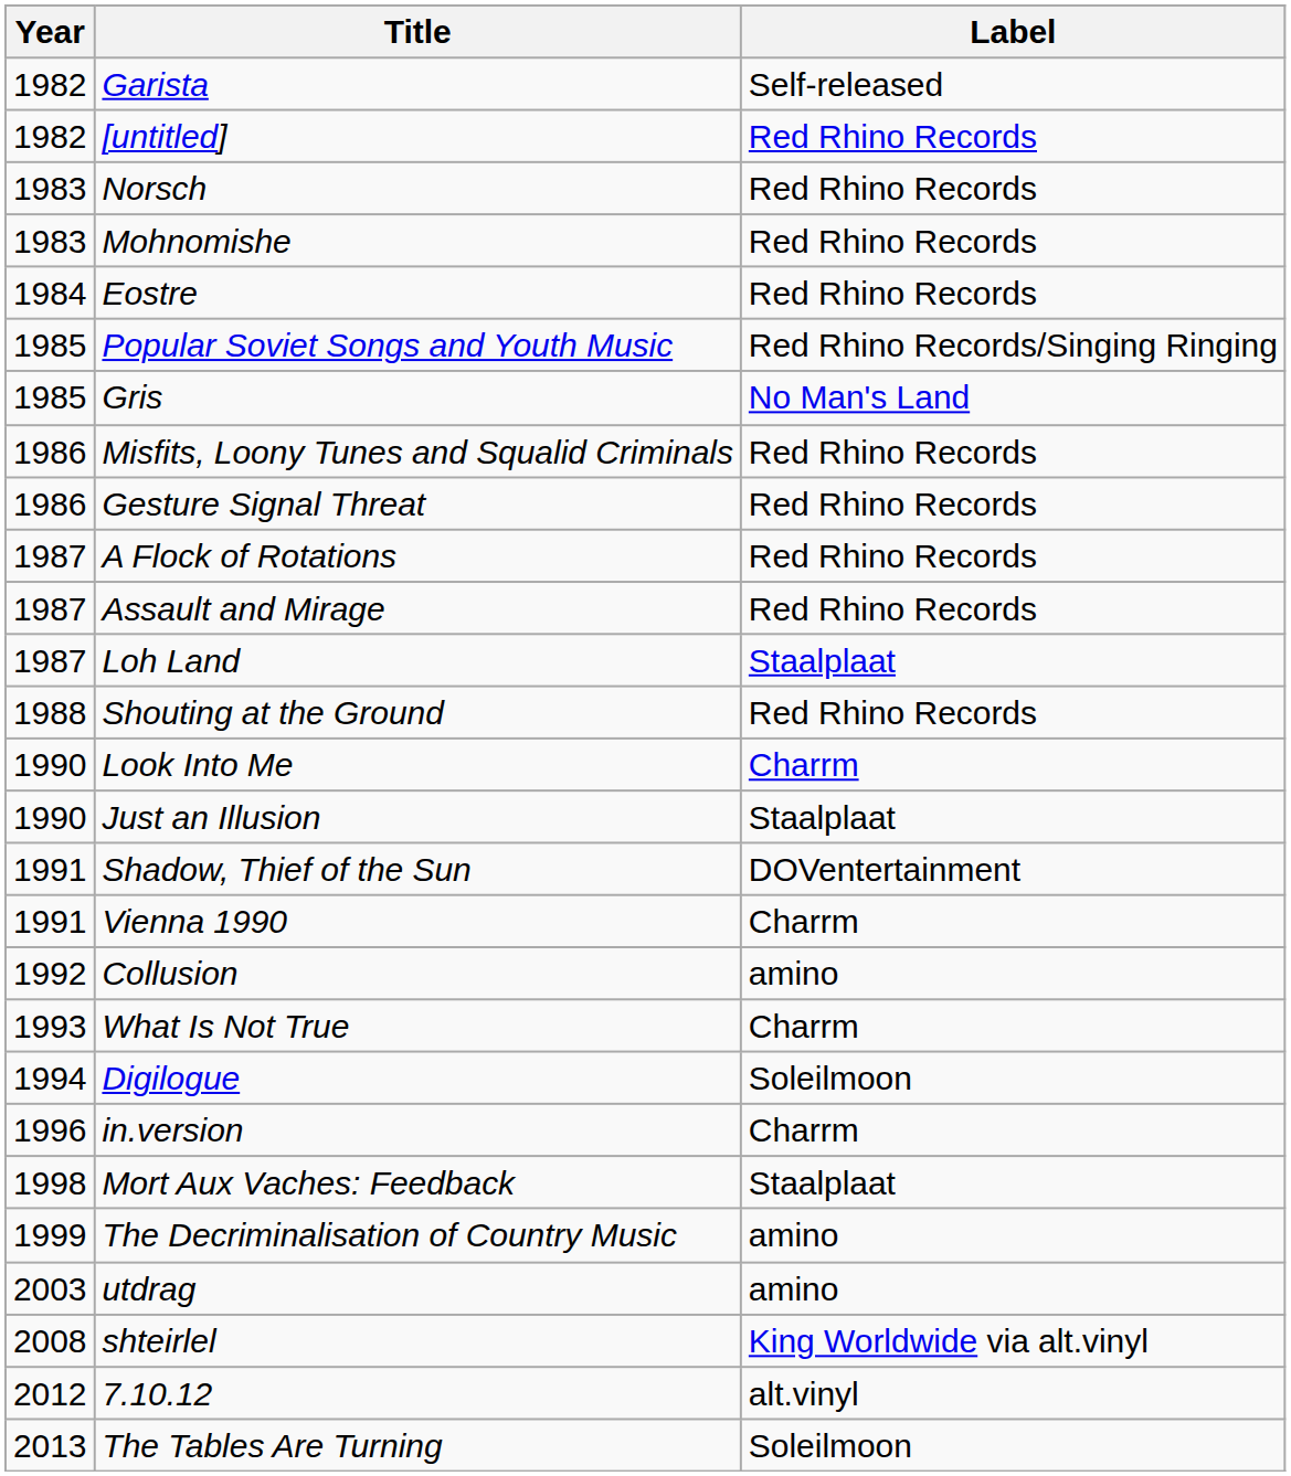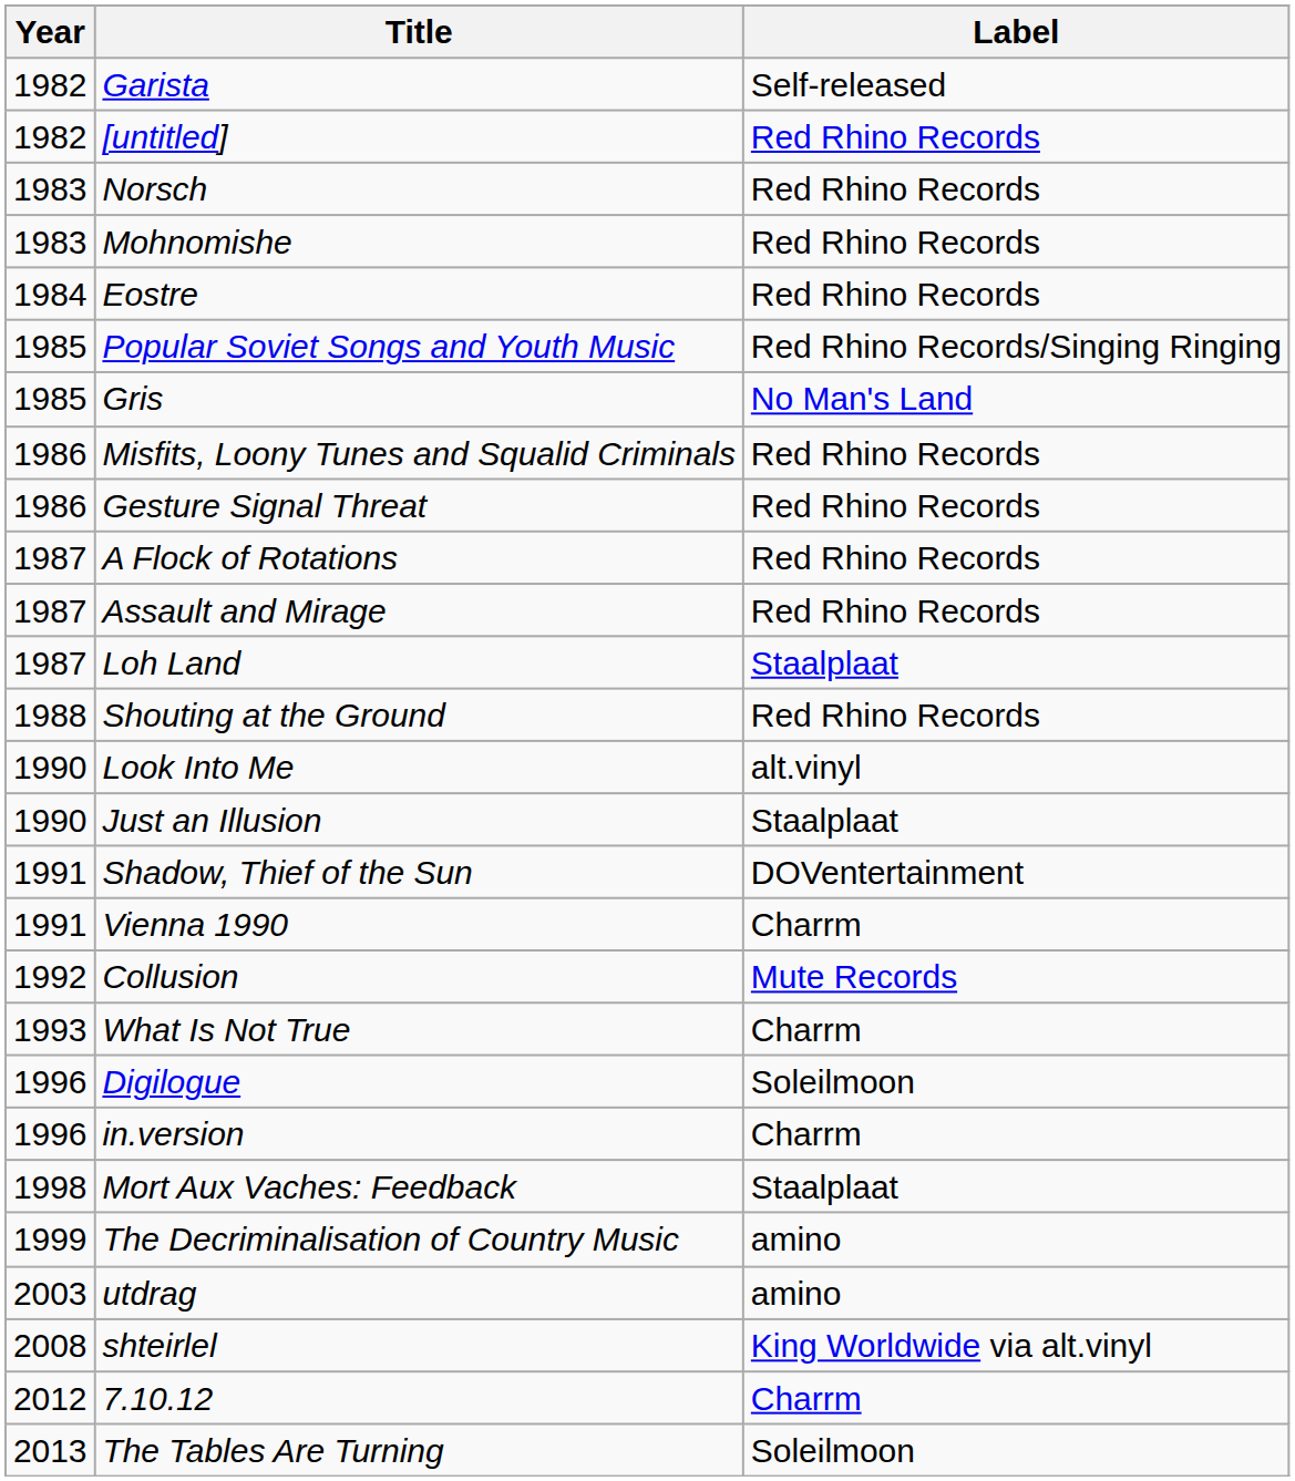Look Into Me | Label: Charrm -> alt.vinyl
Collusion | Label: amino -> Mute Records
Digilogue | Year: 1994 -> 1996
7.10.12 | Label: alt.vinyl -> Charrm
